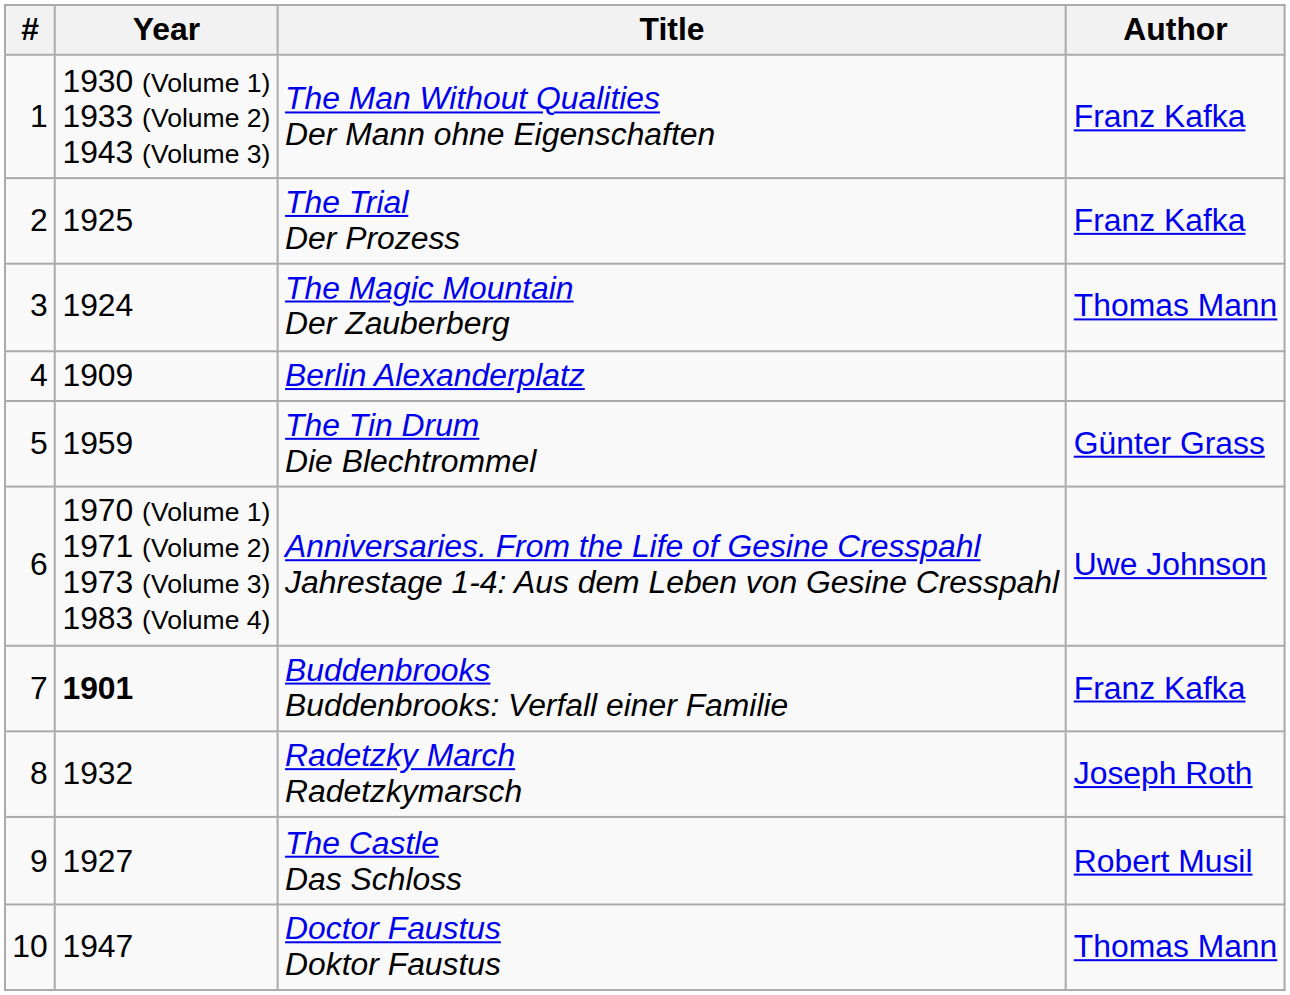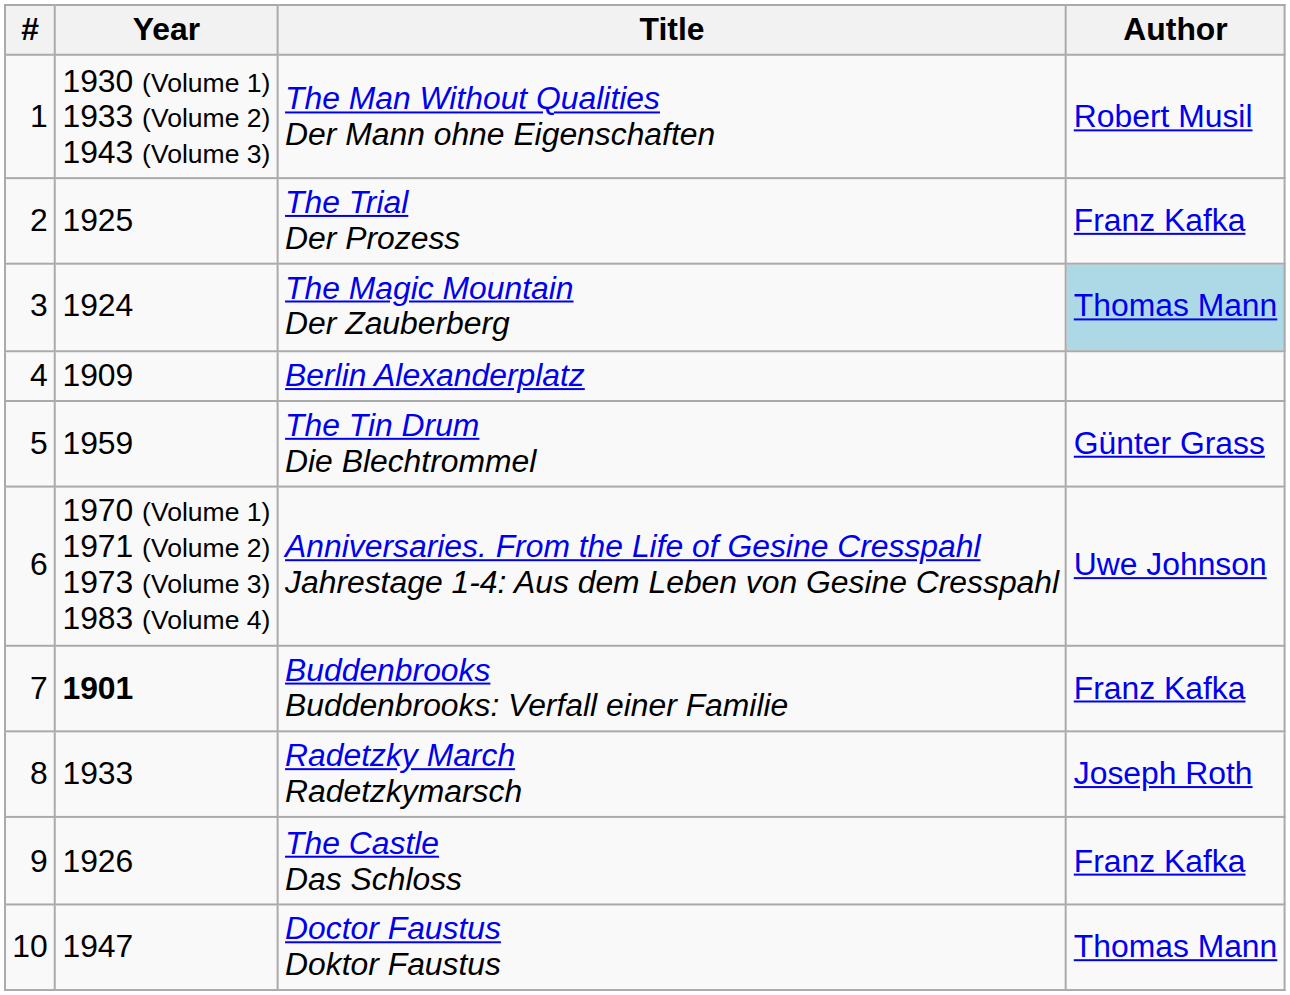The Man Without Qualities Der Mann ohne Eigenschaften | Author: Franz Kafka -> Robert Musil
The Magic Mountain Der Zauberberg | Author: no background -> lightblue background
Radetzky March Radetzkymarsch | Year: 1932 -> 1933
The Castle Das Schloss | Year: 1927 -> 1926
The Castle Das Schloss | Author: Robert Musil -> Franz Kafka
